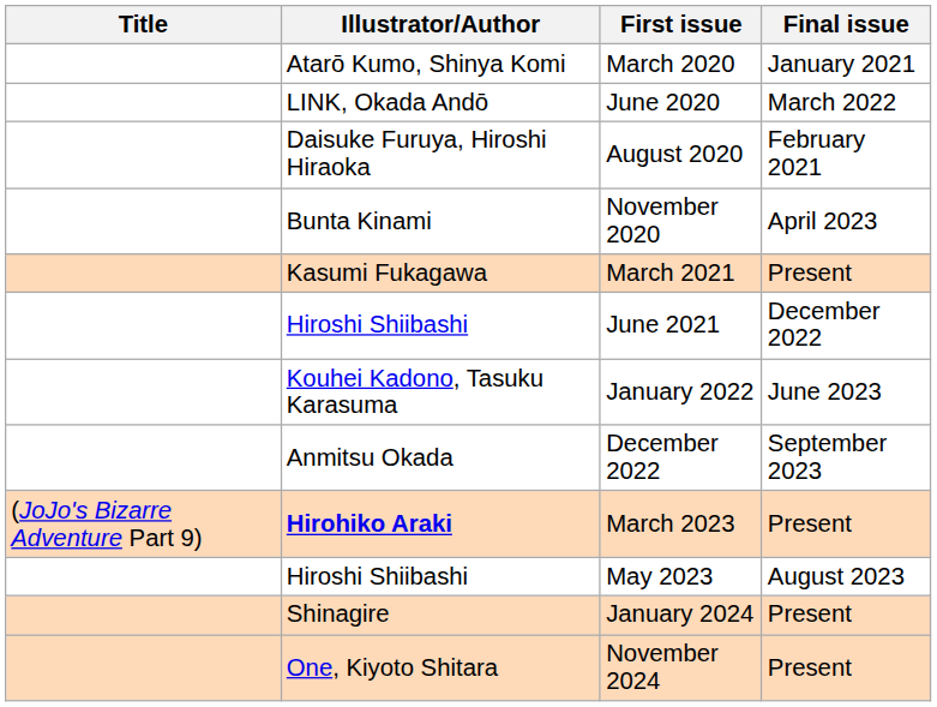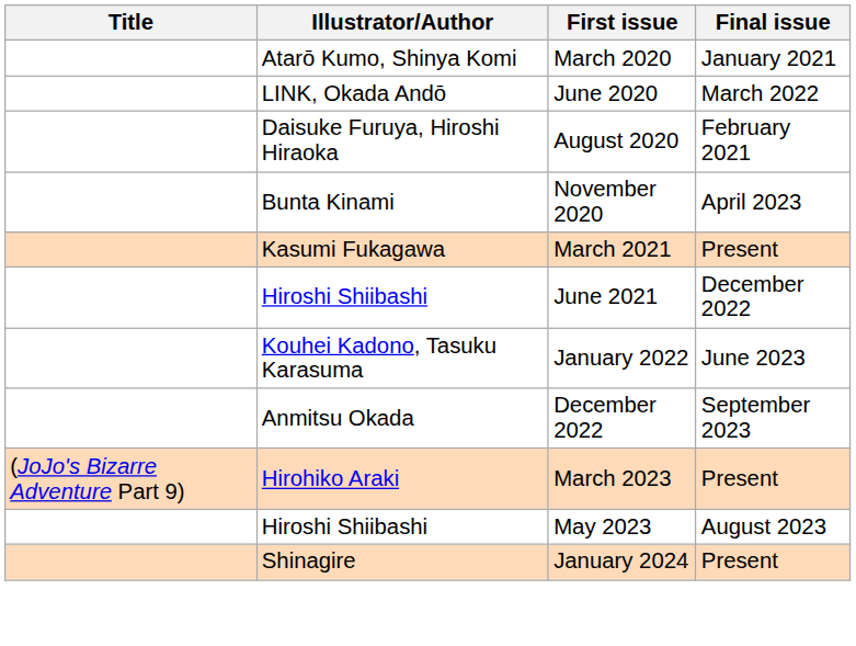March 2023 | Illustrator/Author: bold -> normal
- row: One, Kiyoto Shitara | November 2024 | Present
